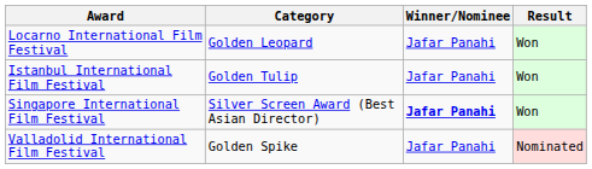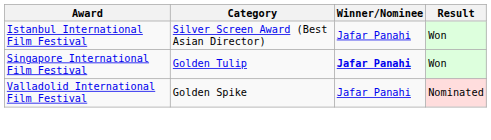- row: Locarno International Film Festival | Golden Leopard | Jafar Panahi | Won
Istanbul International Film Festival | Category: Golden Tulip -> Silver Screen Award (Best Asian Director)
Singapore International Film Festival | Category: Silver Screen Award (Best Asian Director) -> Golden Tulip
